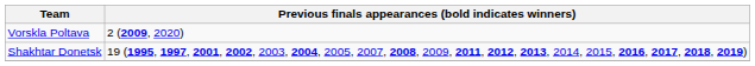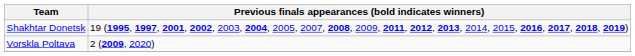rows swapped: Vorskla Poltava <-> Shakhtar Donetsk
